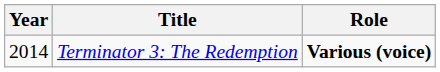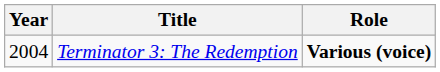Terminator 3: The Redemption | Year: 2014 -> 2004
